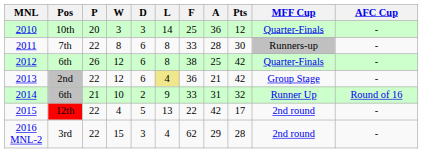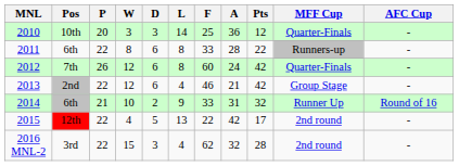2011 | Pos: 7th -> 6th
2011 | Pts: 30 -> 22
2012 | Pos: 6th -> 7th
2012 | F: 38 -> 60
2012 | A: 25 -> 24
2013 | L: khaki background -> no background
2013 | F: 36 -> 46
2016 MNL-2 | A: 29 -> 32
